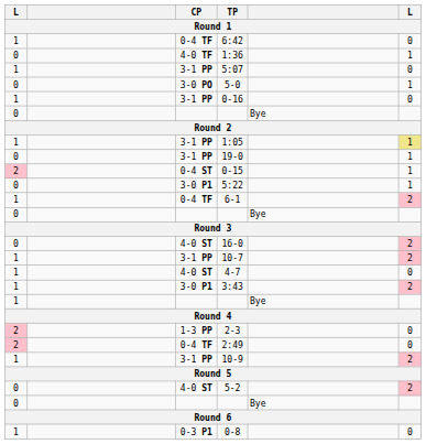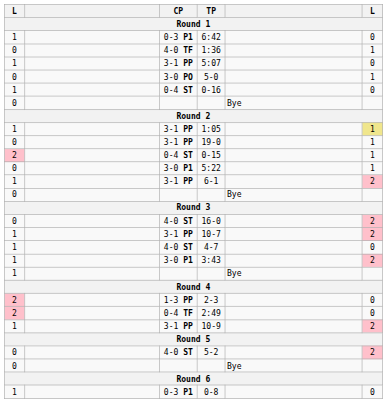6:42 | CP: 0-4 TF -> 0-3 P1
0-16 | CP: 3-1 PP -> 0-4 ST
6-1 | CP: 0-4 TF -> 3-1 PP
